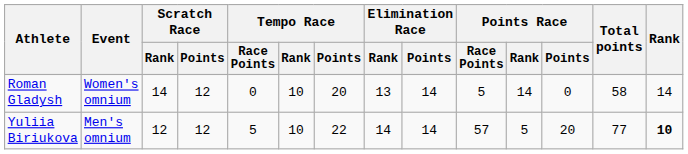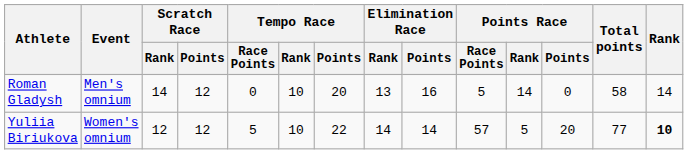Roman Gladysh | Event: Women's omnium -> Men's omnium
Roman Gladysh | Elimination Race / Points: 14 -> 16
Yuliia Biriukova | Event: Men's omnium -> Women's omnium
